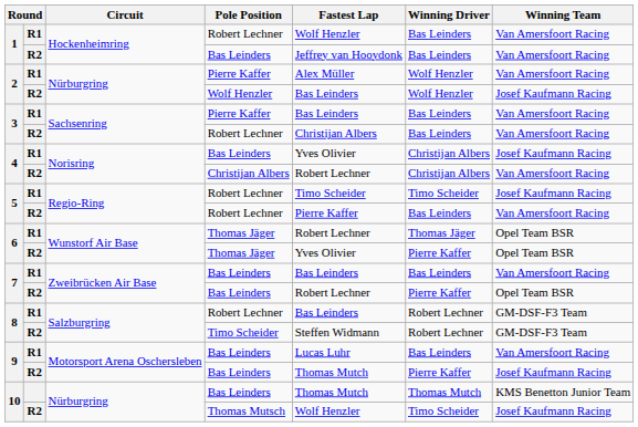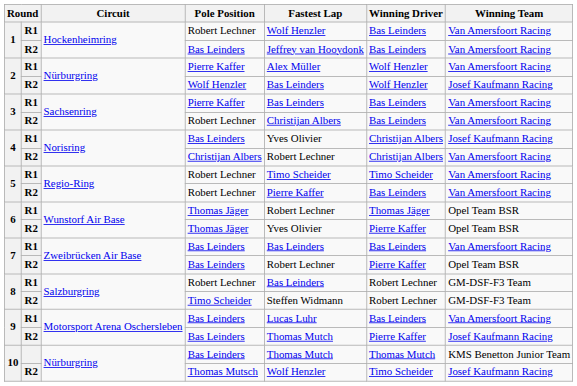5 / R1 | Winning Team: Josef Kaufmann Racing -> Van Amersfoort Racing
